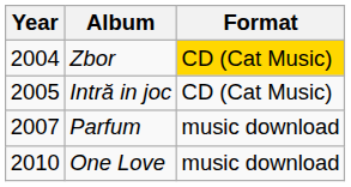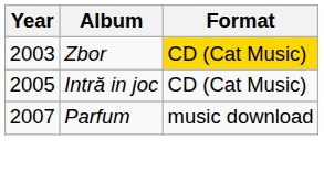Zbor | Year: 2004 -> 2003
- row: 2010 | One Love | music download
